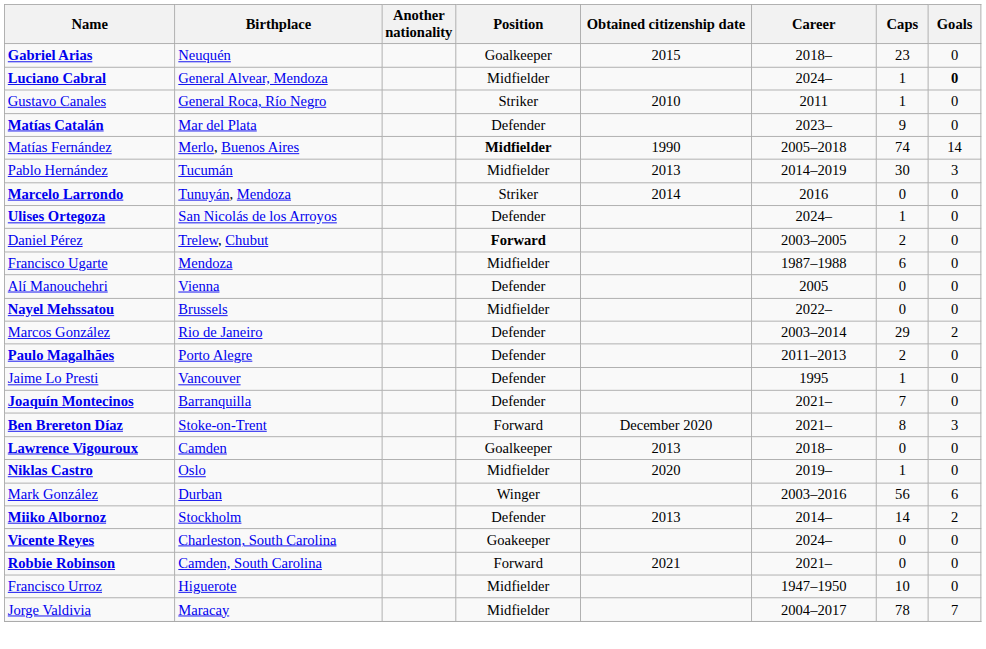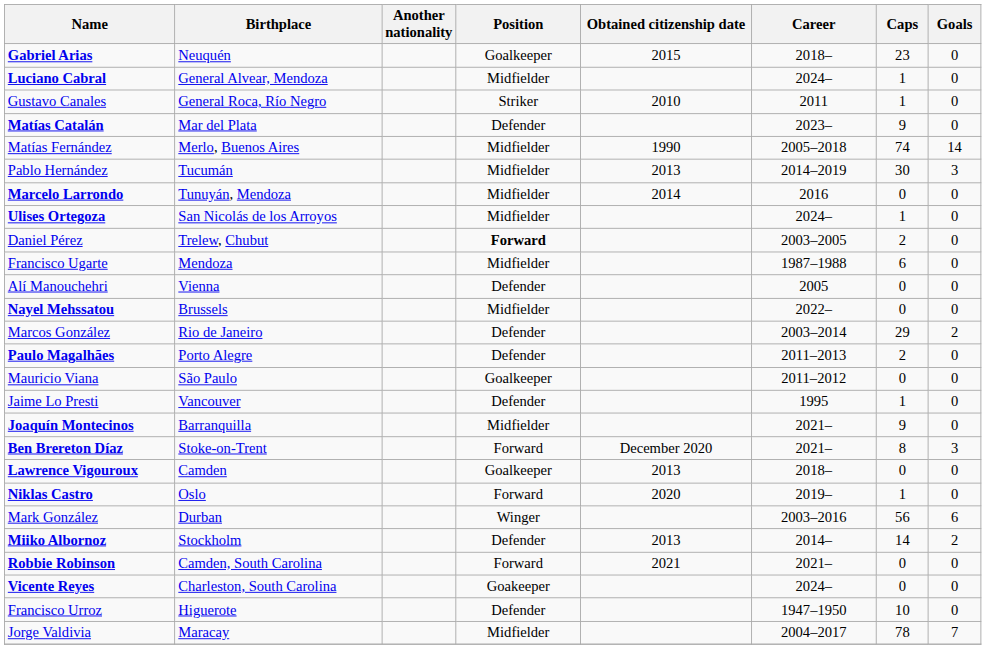Luciano Cabral | Goals: bold -> normal
Matías Fernández | Position: bold -> normal
Marcelo Larrondo | Position: Striker -> Midfielder
Ulises Ortegoza | Position: Defender -> Midfielder
+ row: Mauricio Viana | São Paulo | Goalkeeper | 2011–2012 | 0 | 0
Joaquín Montecinos | Position: Defender -> Midfielder
Joaquín Montecinos | Caps: 7 -> 9
Niklas Castro | Position: Midfielder -> Forward
rows swapped: Vicente Reyes <-> Robbie Robinson
Francisco Urroz | Position: Midfielder -> Defender
